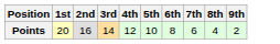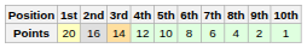+ column: 10th | 1
